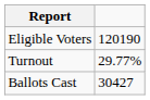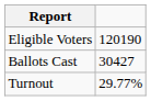rows swapped: Ballots Cast <-> Turnout
